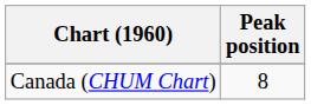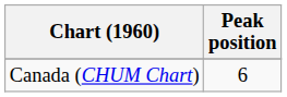Canada (CHUM Chart) | Peak position: 8 -> 6
